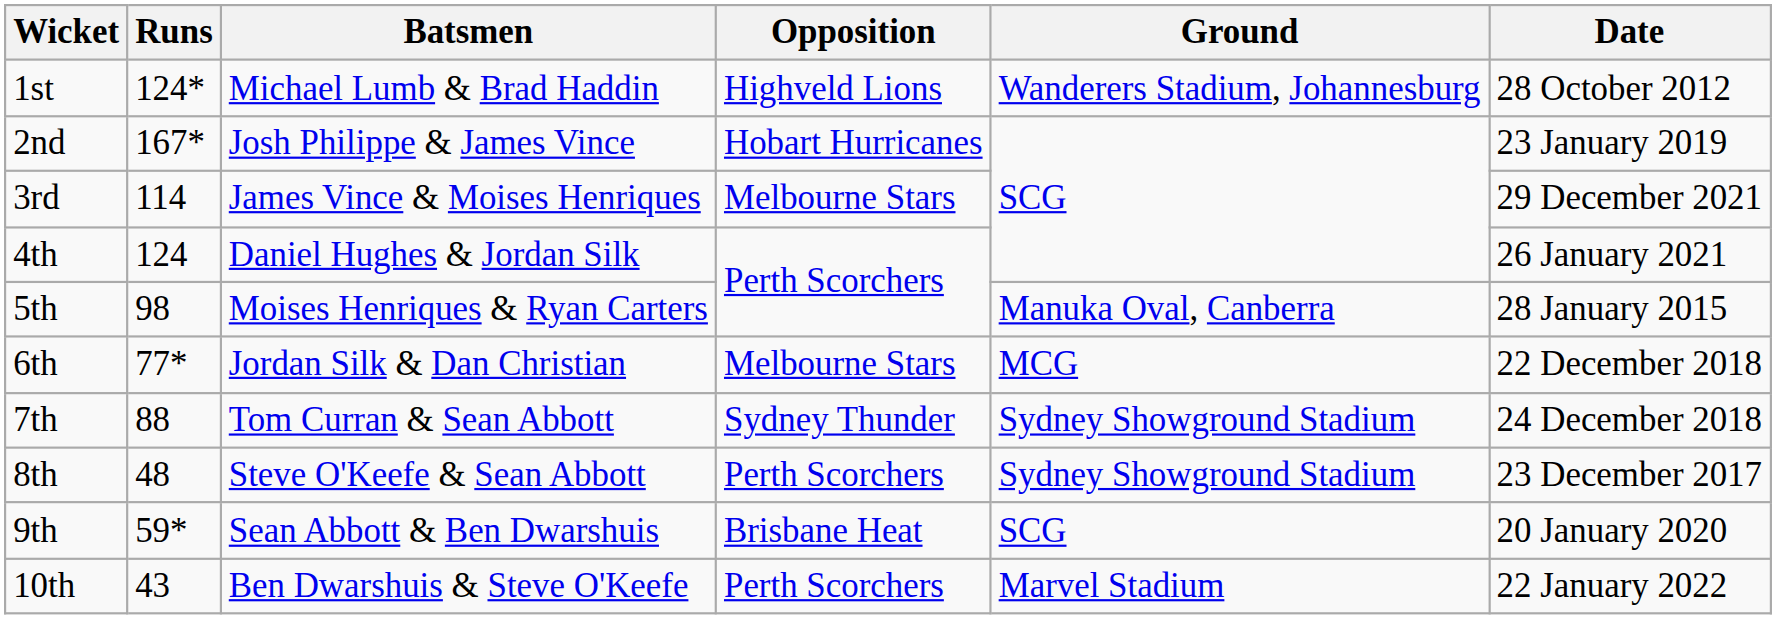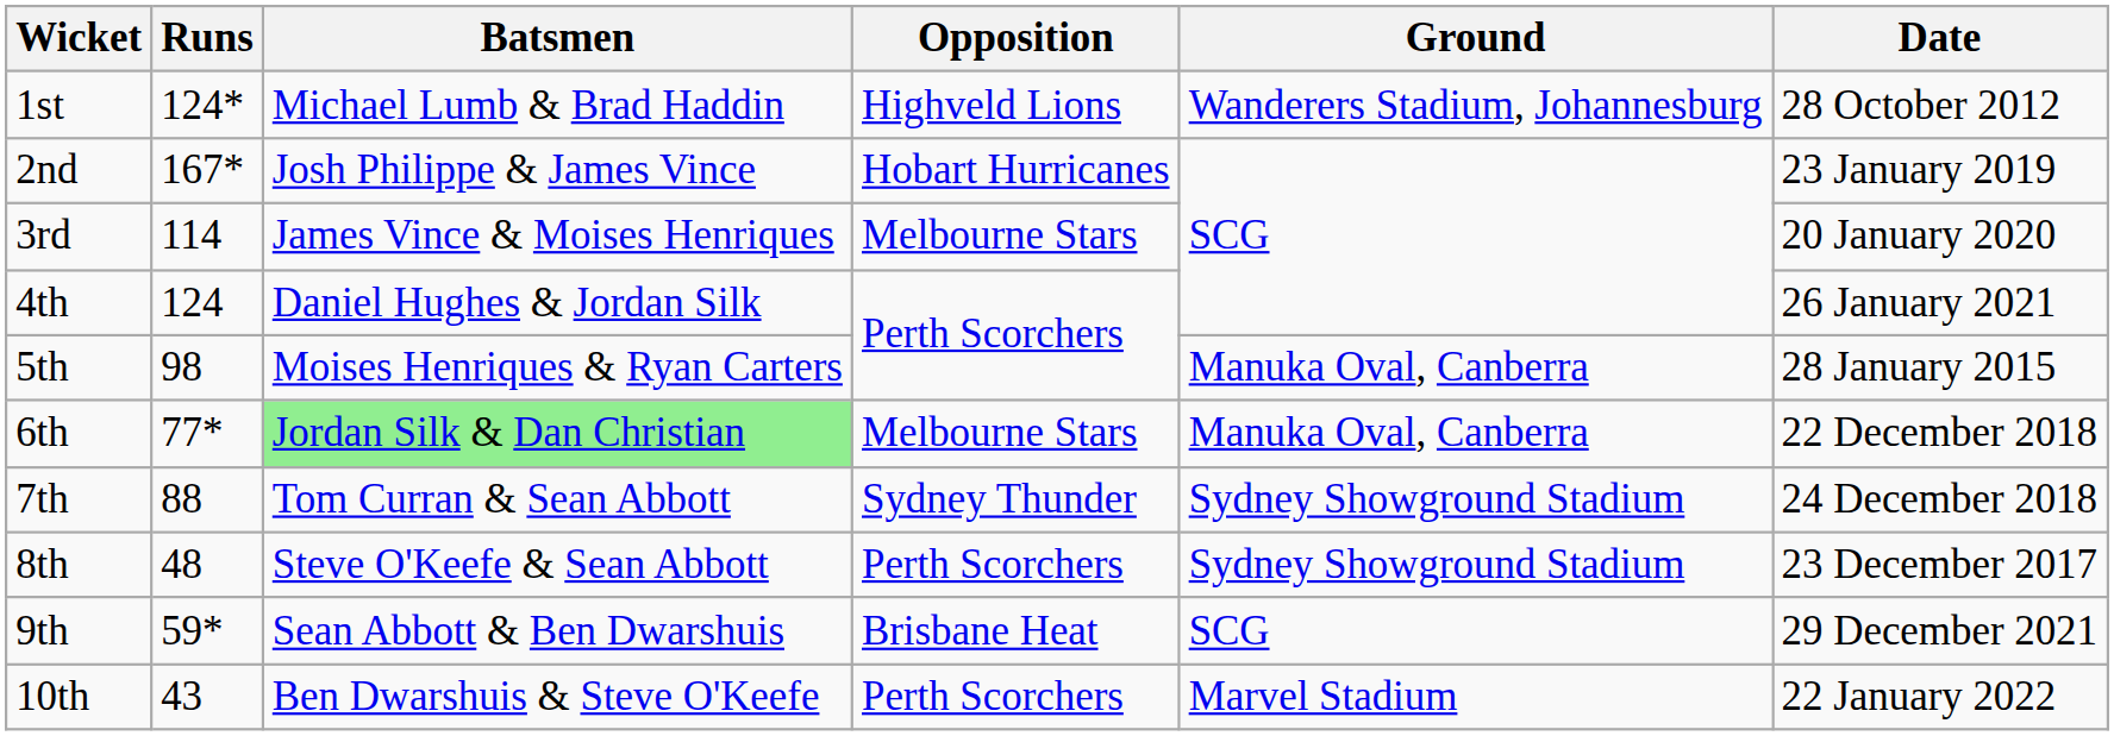3rd | Date: 29 December 2021 -> 20 January 2020
6th | Batsmen: no background -> lightgreen background
6th | Ground: MCG -> Manuka Oval, Canberra
9th | Date: 20 January 2020 -> 29 December 2021
